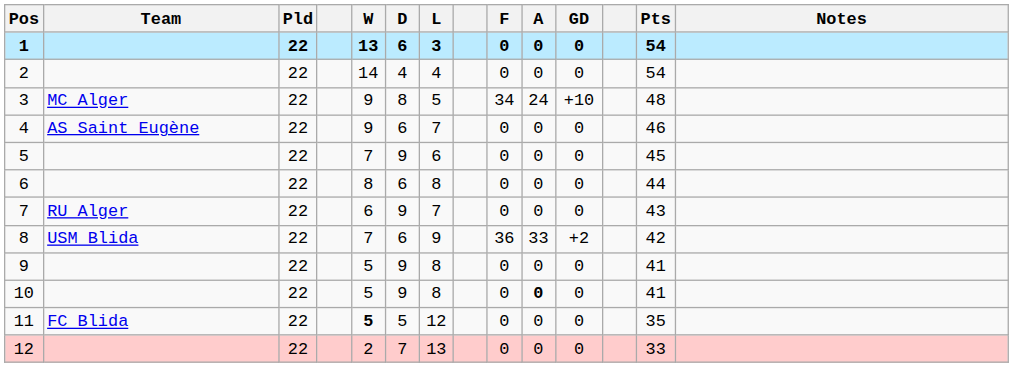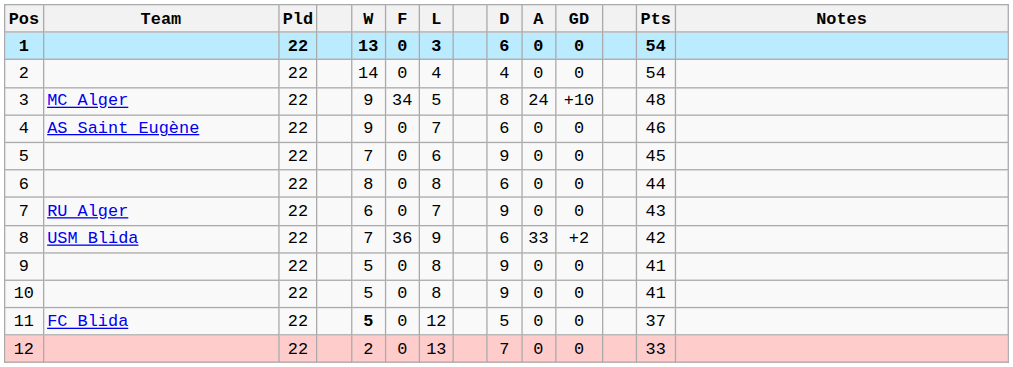columns swapped: D <-> F
10 | A: bold -> normal
11 | Pts: 35 -> 37
